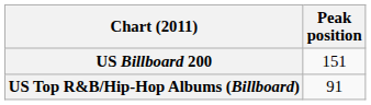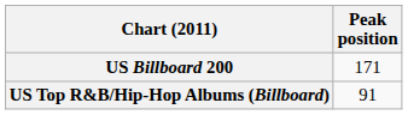US Billboard 200 | Peak position: 151 -> 171
